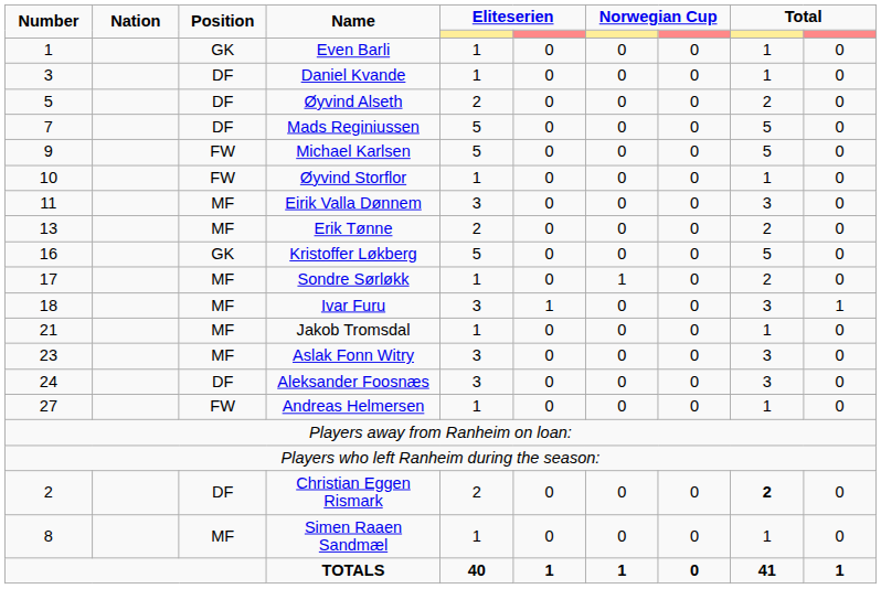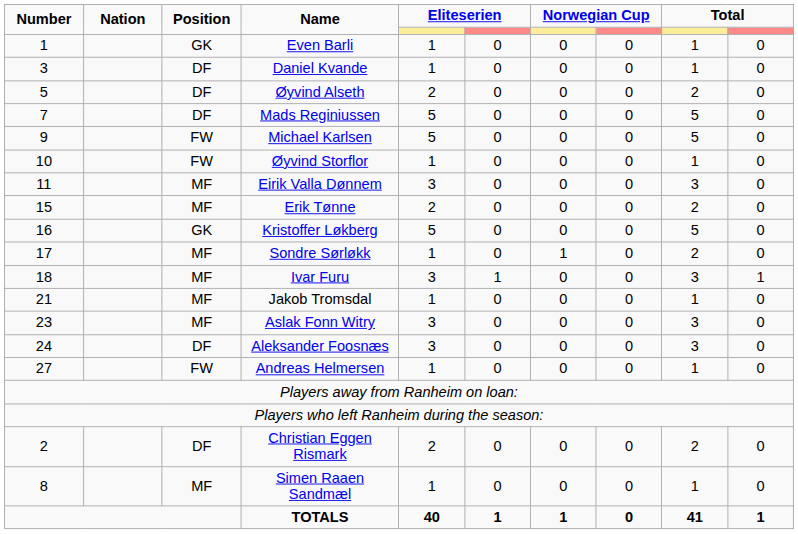Erik Tønne | Number: 13 -> 15
Christian Eggen Rismark | column 9: bold -> normal
